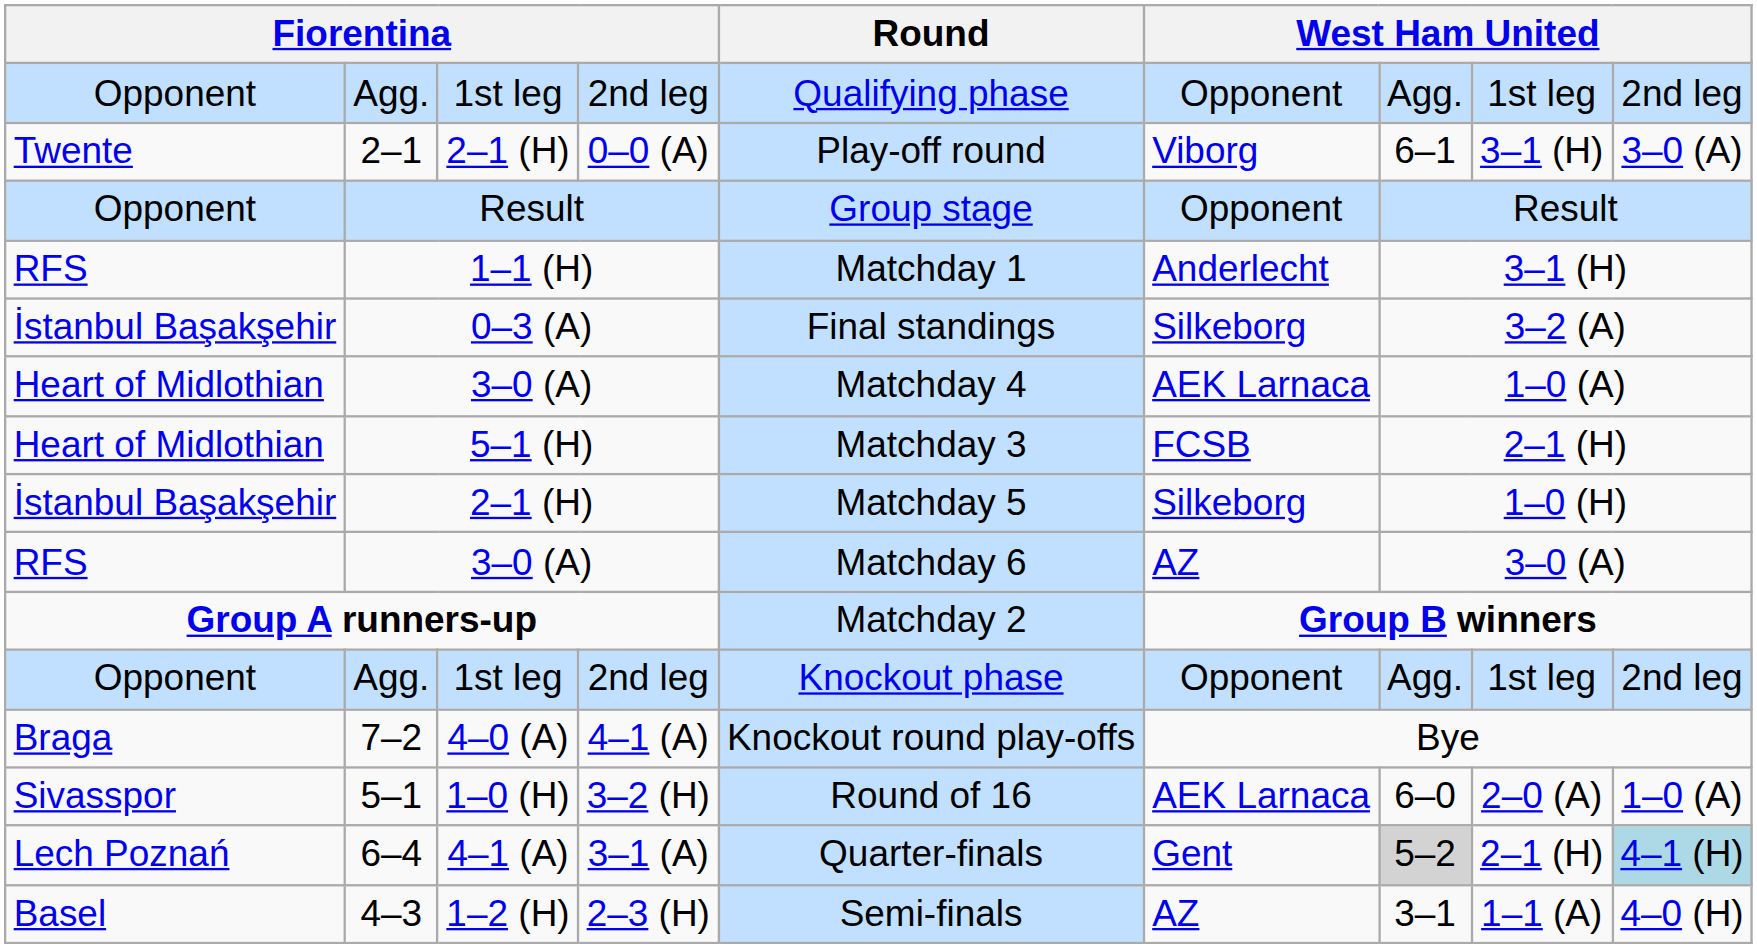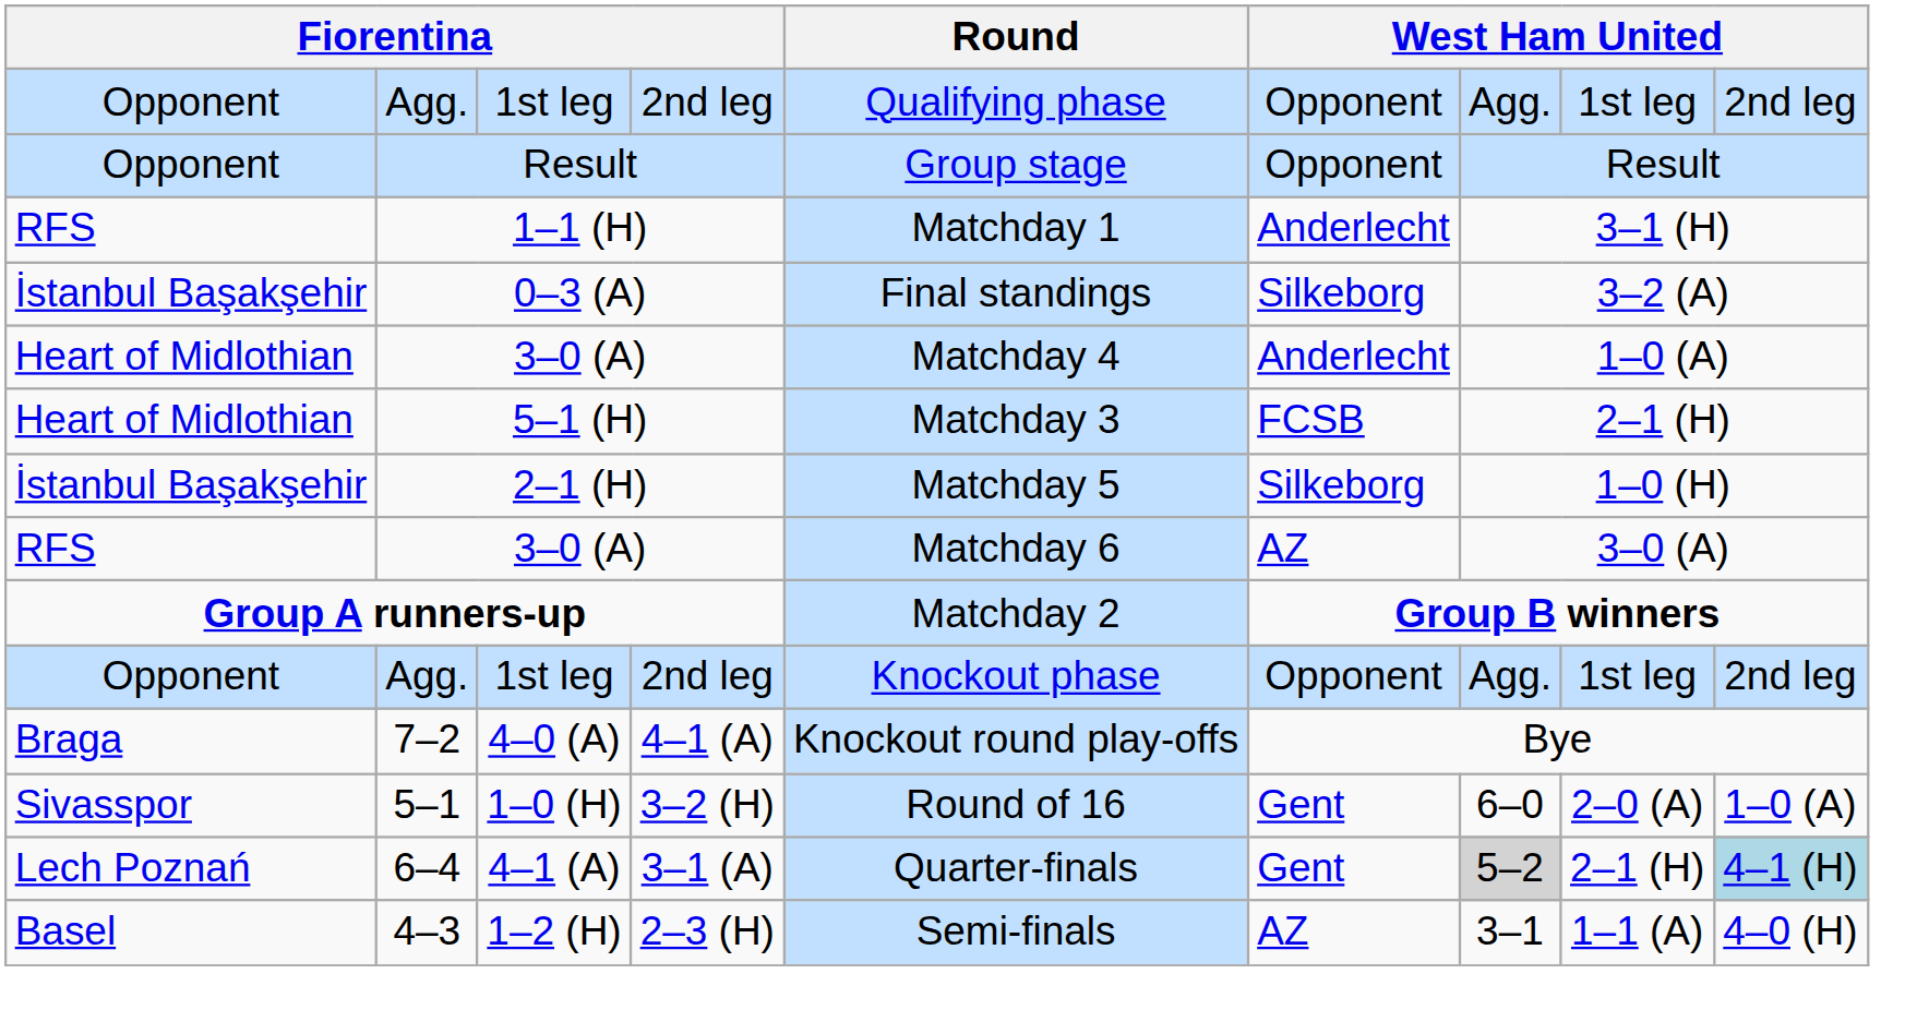- row: Twente | 2–1 | 2–1 (H) | 0–0 (A) | Play-off round | Viborg | 6–1 | 3–1 (H) | 3–0 (A)
Heart of Midlothian / 3–0 (A) | column 6: AEK Larnaca -> Anderlecht
5–1 | column 6: AEK Larnaca -> Gent
